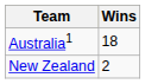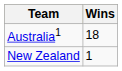New Zealand | Wins: 2 -> 1
